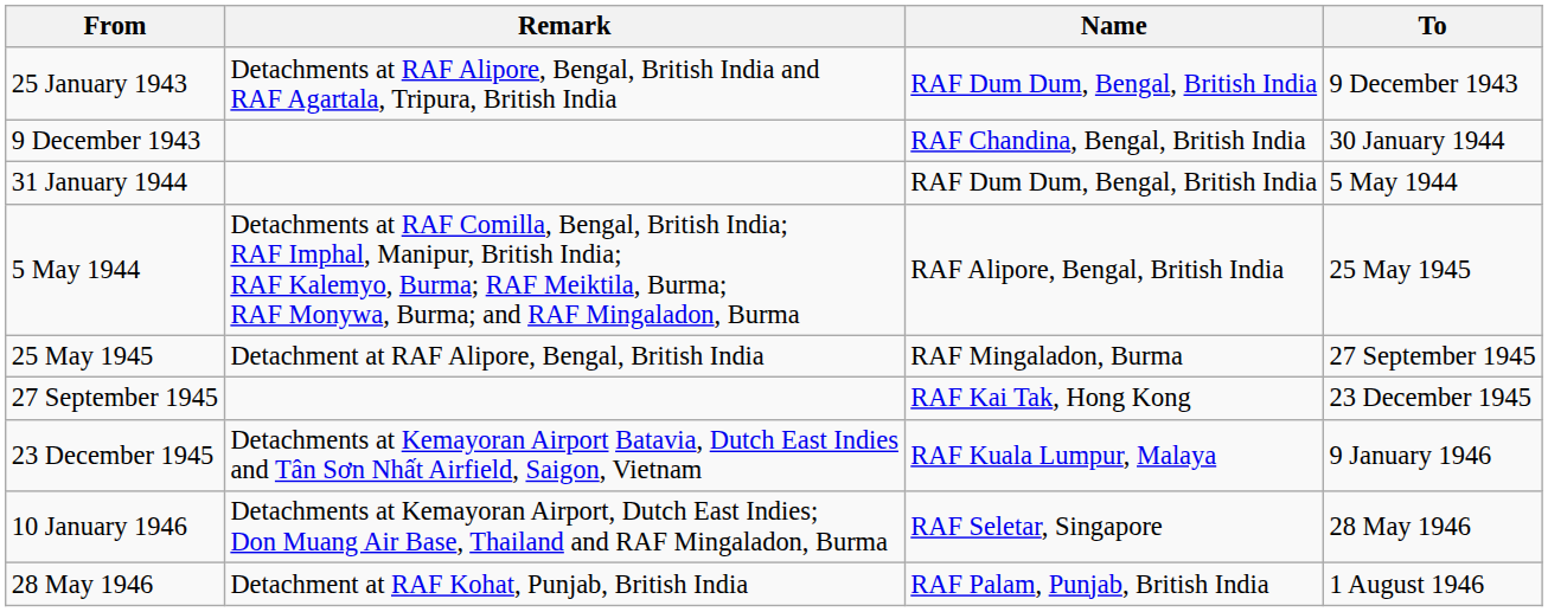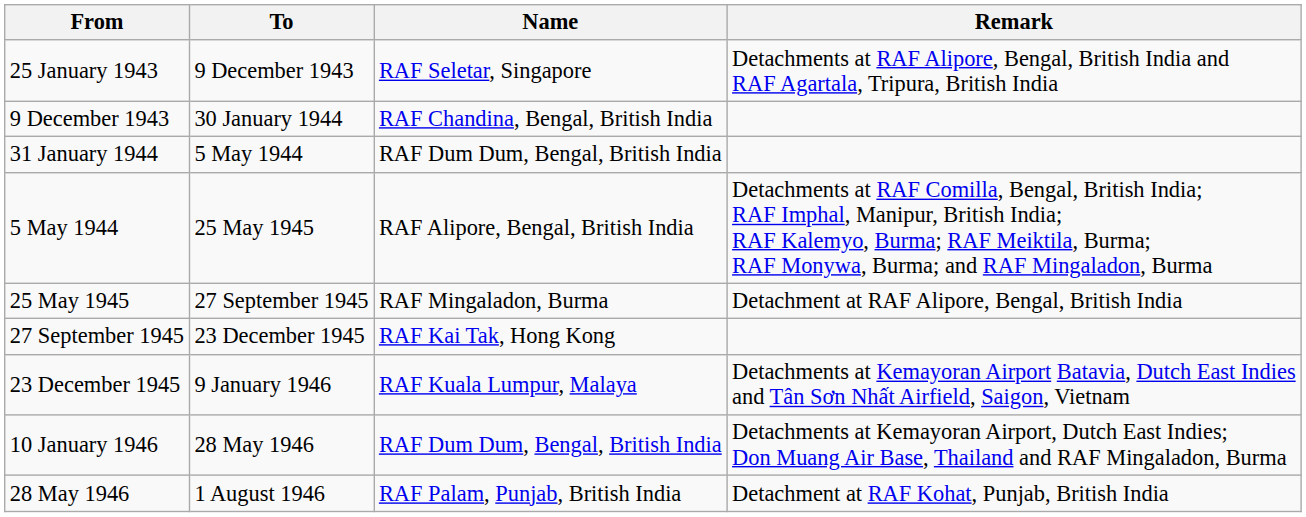columns swapped: To <-> Remark
25 January 1943 | Name: RAF Dum Dum, Bengal, British India -> RAF Seletar, Singapore
10 January 1946 | Name: RAF Seletar, Singapore -> RAF Dum Dum, Bengal, British India
